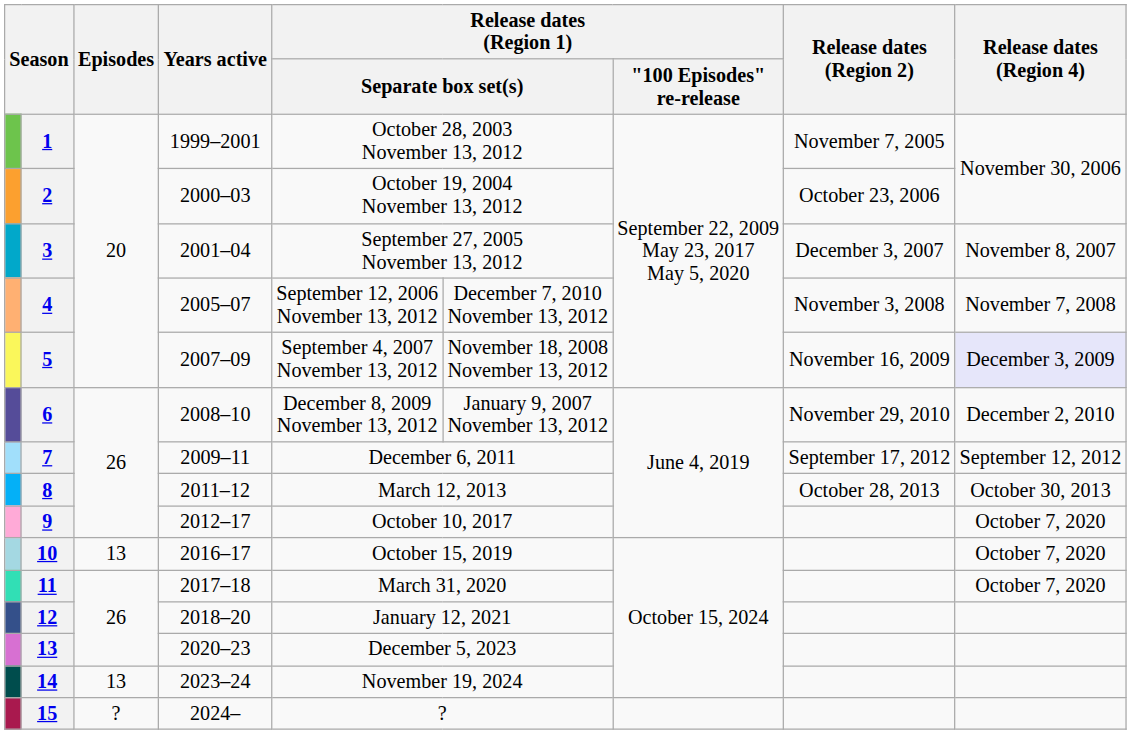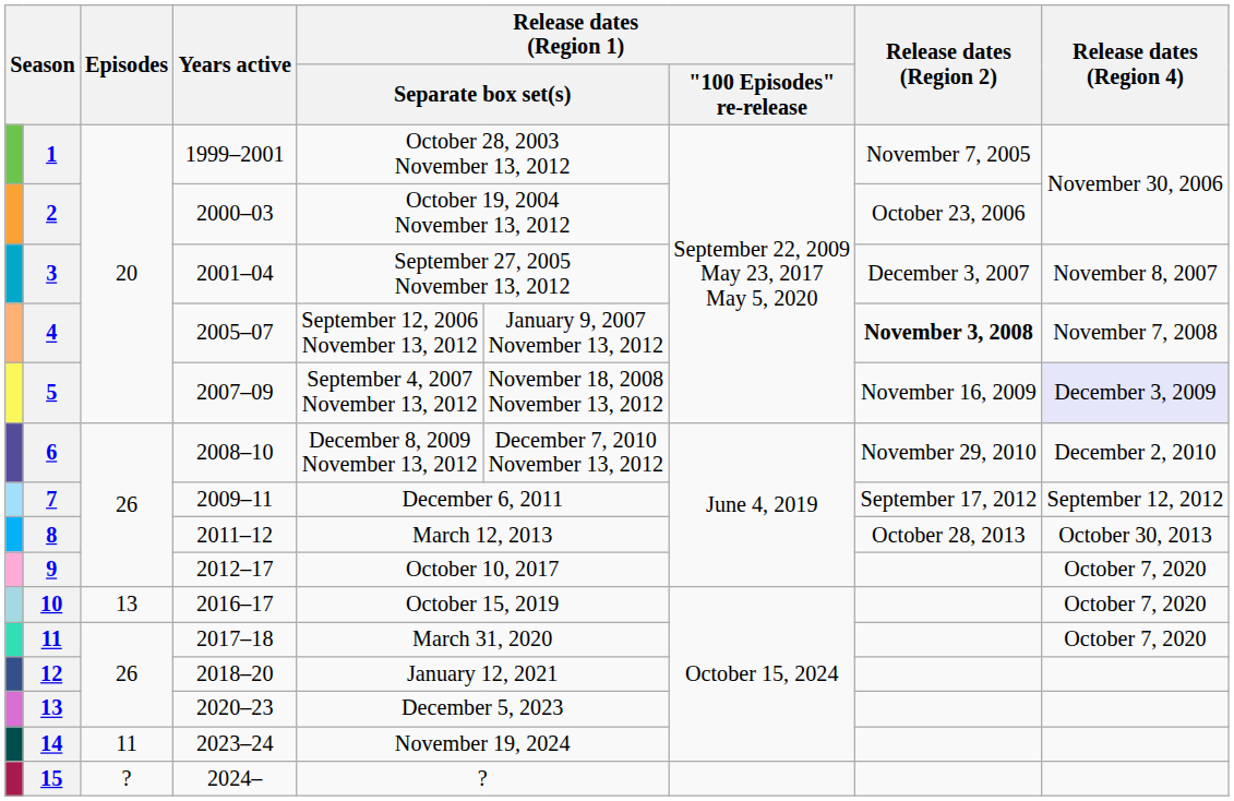4 | column 6: December 7, 2010 November 13, 2012 -> January 9, 2007 November 13, 2012
4 | Release dates (Region 2): normal -> bold
6 | column 6: January 9, 2007 November 13, 2012 -> December 7, 2010 November 13, 2012
14 | Episodes: 13 -> 11
